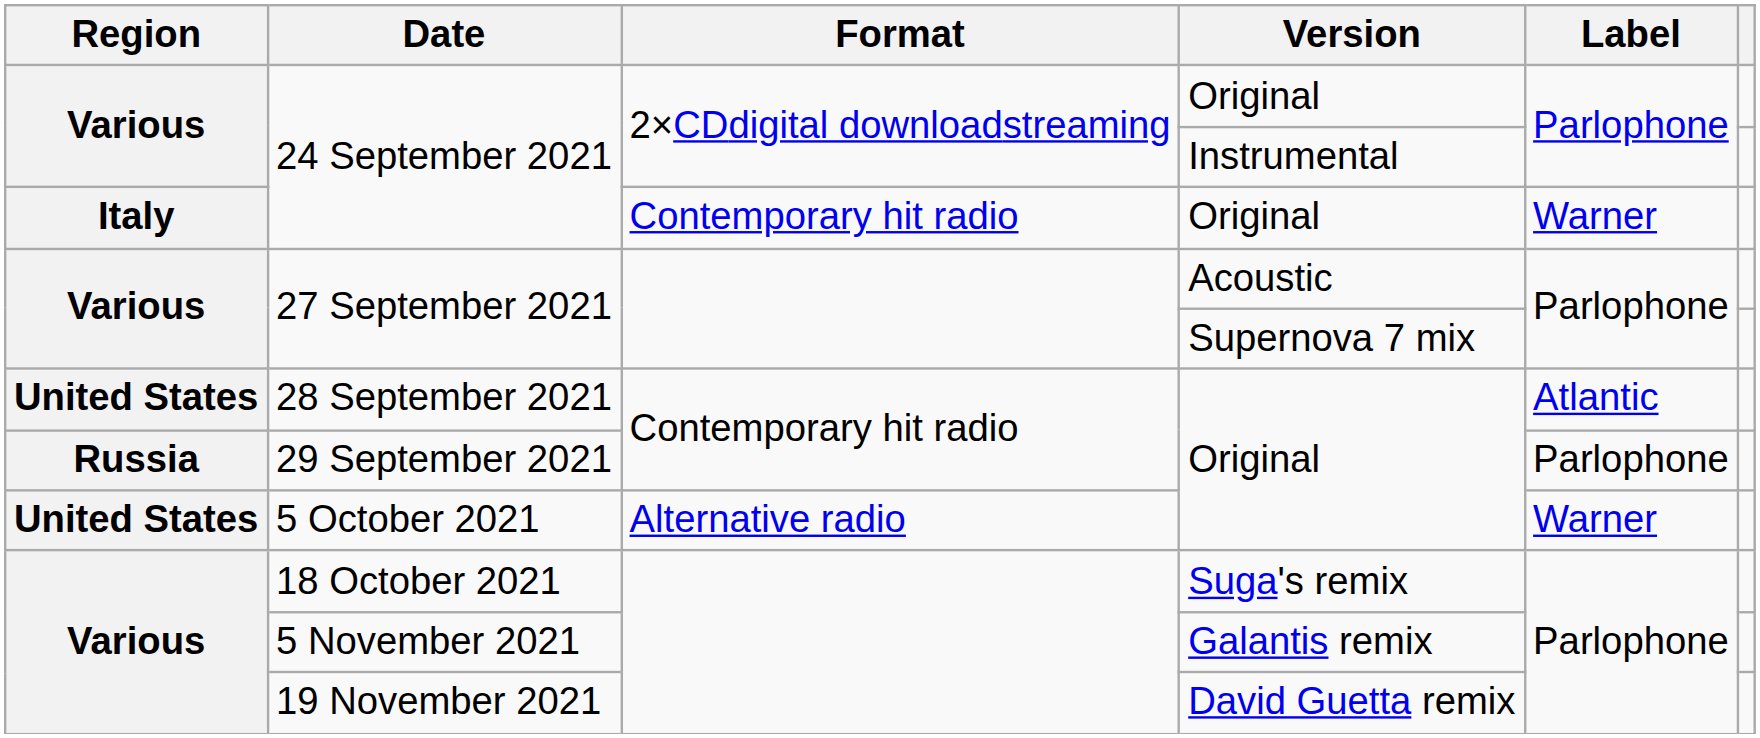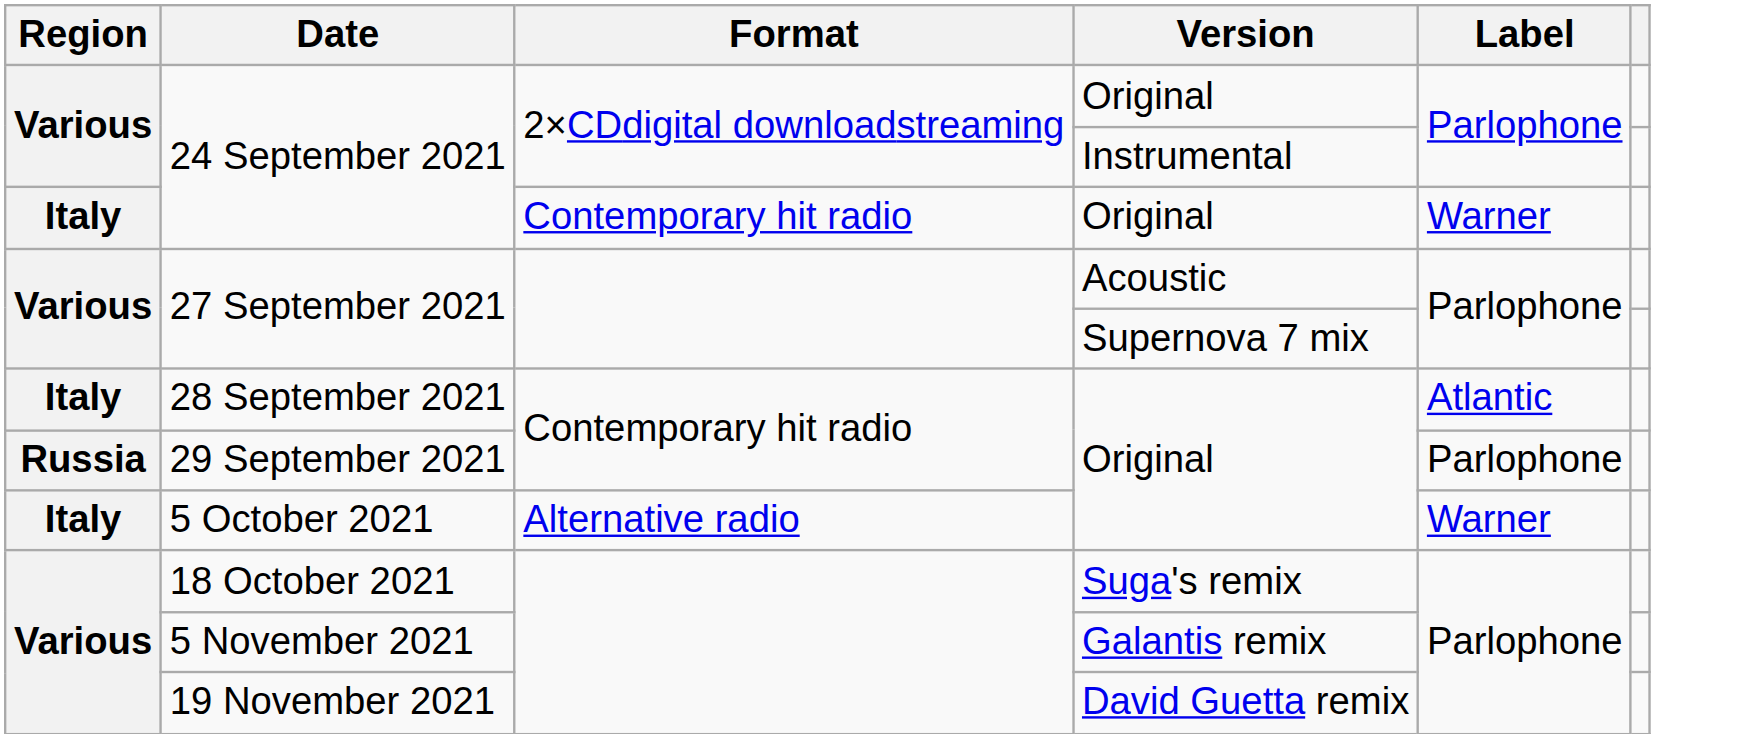28 September 2021 | Region: United States -> Italy
5 October 2021 | Region: United States -> Italy
